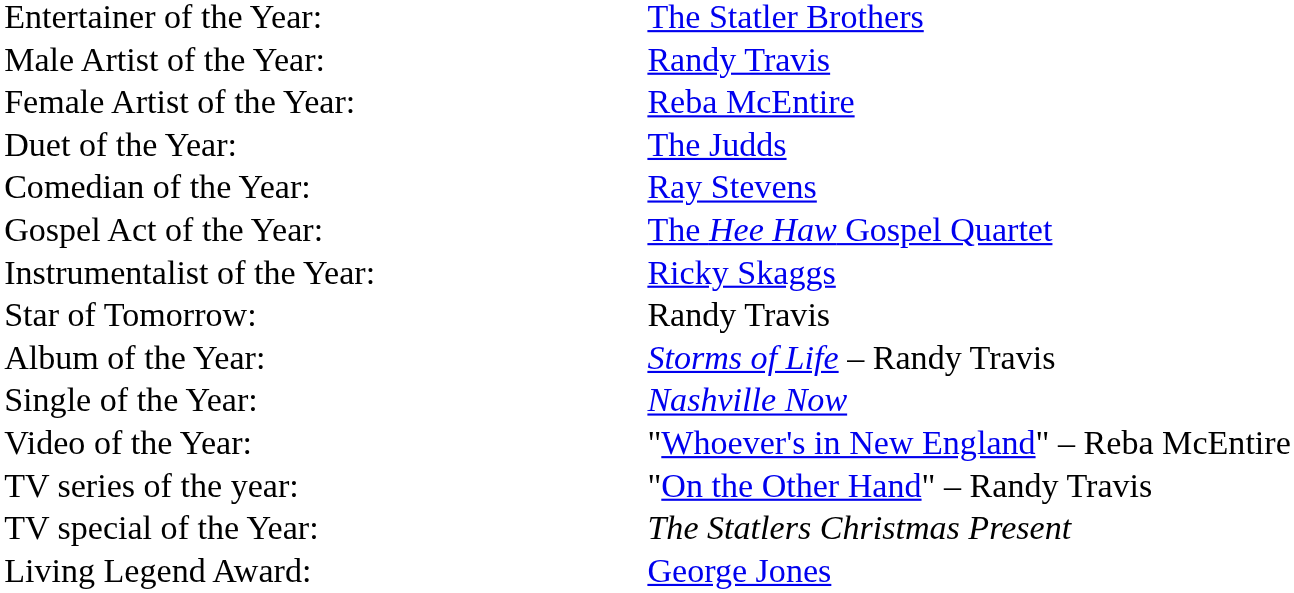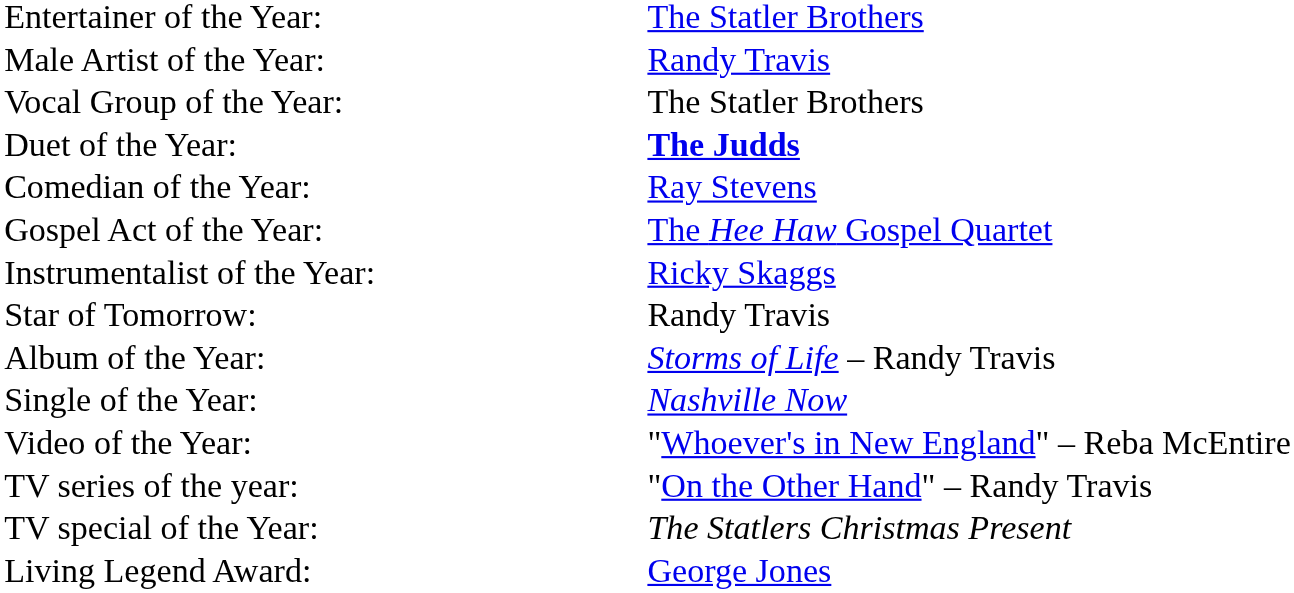- row: Female Artist of the Year: | Reba McEntire
+ row: Vocal Group of the Year: | The Statler Brothers
Duet of the Year: | column 2: normal -> bold
